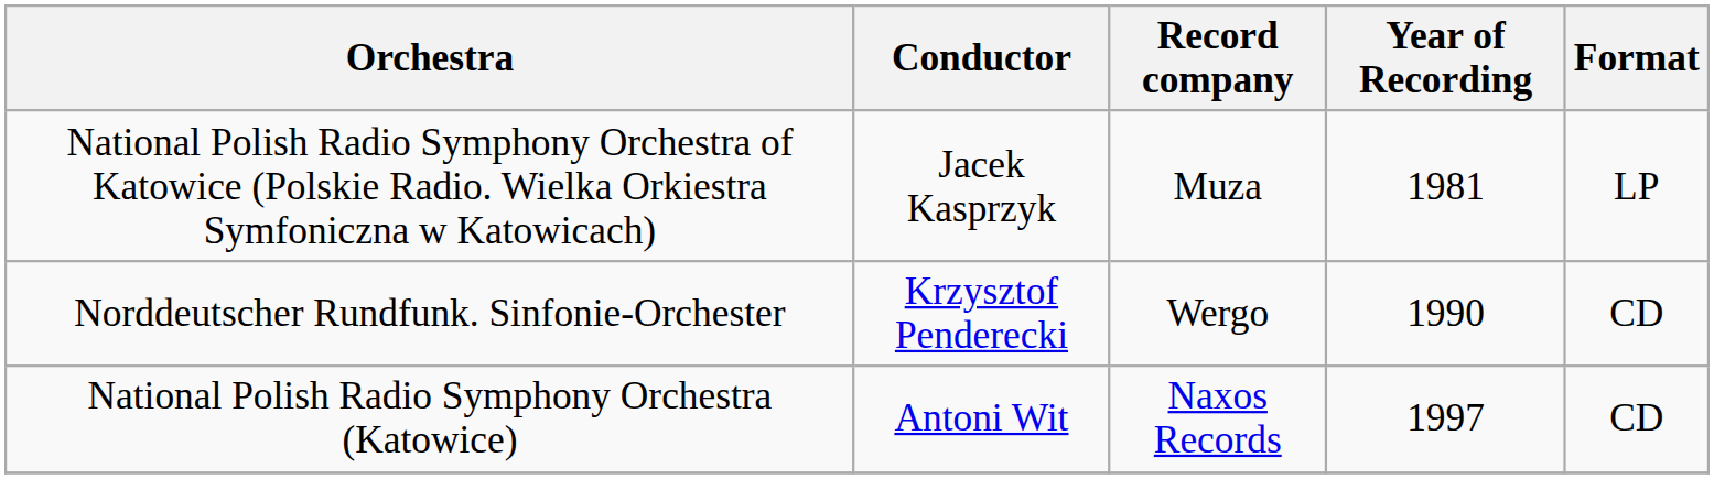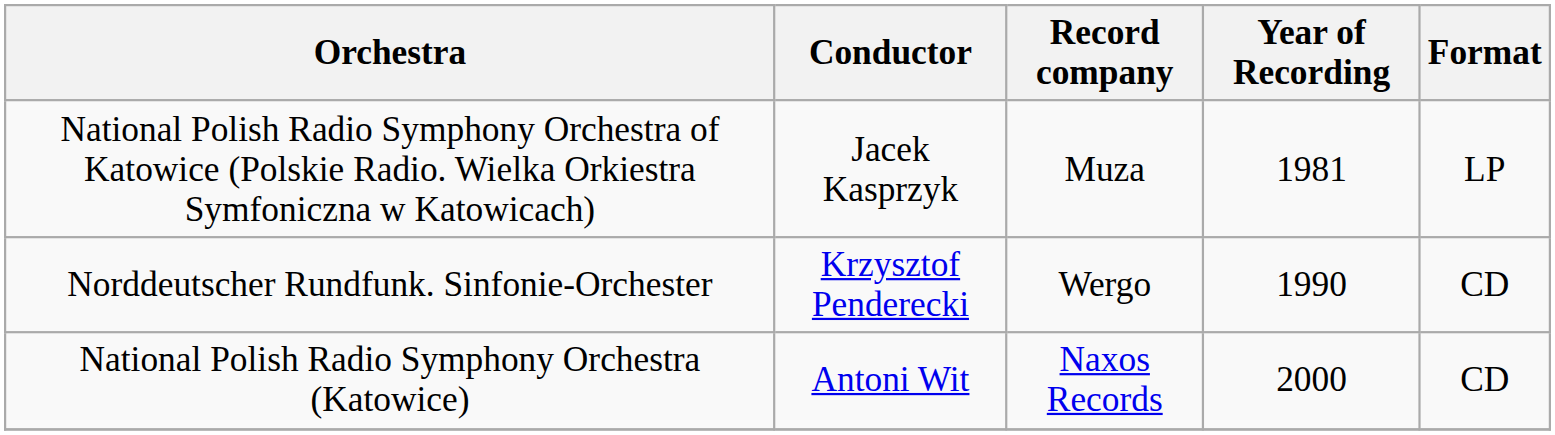National Polish Radio Symphony Orchestra (Katowice) | Year of Recording: 1997 -> 2000
